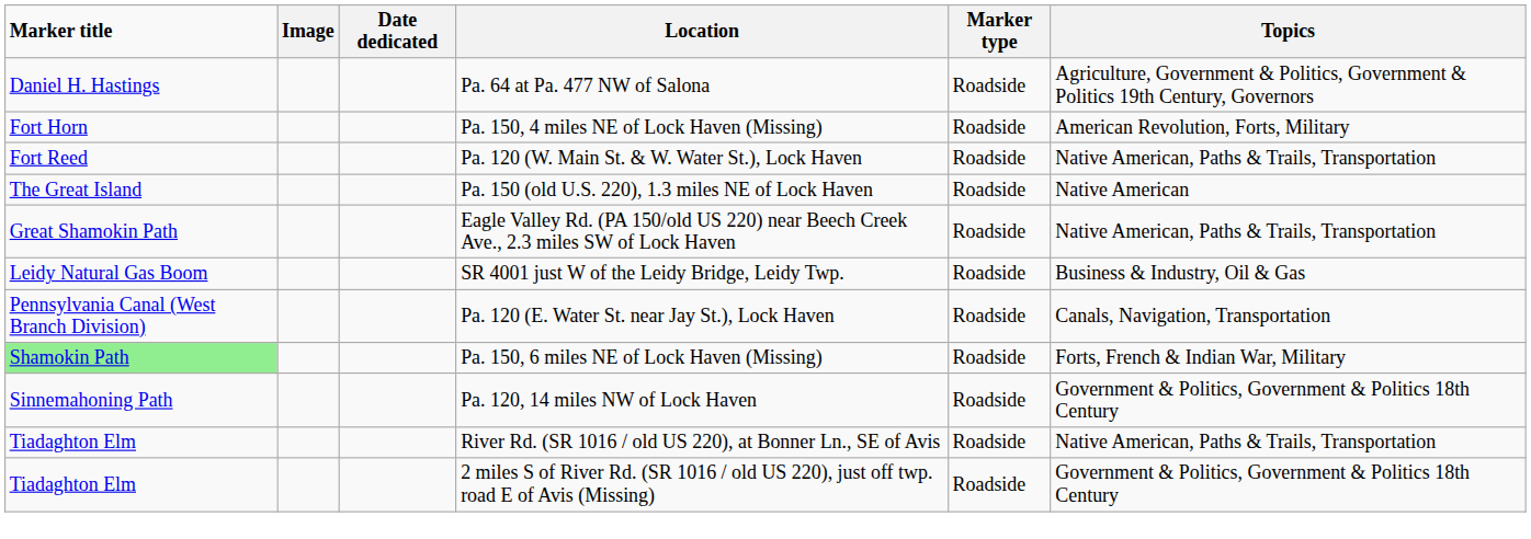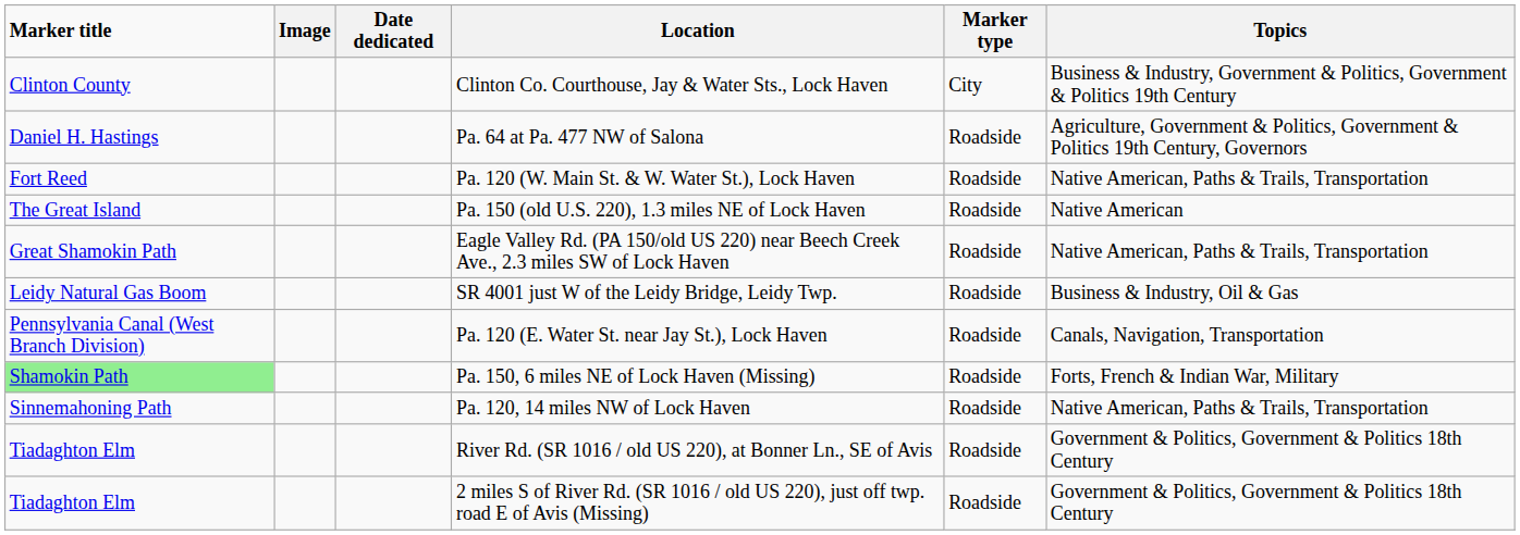+ row: Clinton County | Clinton Co. Courthouse, Jay & Water Sts., Lock Haven | City | Business & Industry, Government & Politics, Government & Politics 19th Century
- row: Fort Horn | Pa. 150, 4 miles NE of Lock Haven (Missing) | Roadside | American Revolution, Forts, Military
Pa. 120, 14 miles NW of Lock Haven | Topics: Government & Politics, Government & Politics 18th Century -> Native American, Paths & Trails, Transportation
River Rd. (SR 1016 / old US 220), at Bonner Ln., SE of Avis | Topics: Native American, Paths & Trails, Transportation -> Government & Politics, Government & Politics 18th Century
